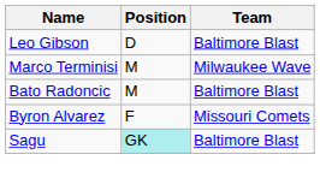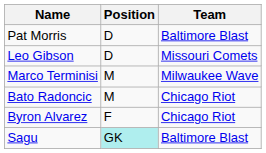+ row: Pat Morris | D | Baltimore Blast
Leo Gibson | Team: Baltimore Blast -> Missouri Comets
Bato Radoncic | Team: Baltimore Blast -> Chicago Riot
Byron Alvarez | Team: Missouri Comets -> Chicago Riot
